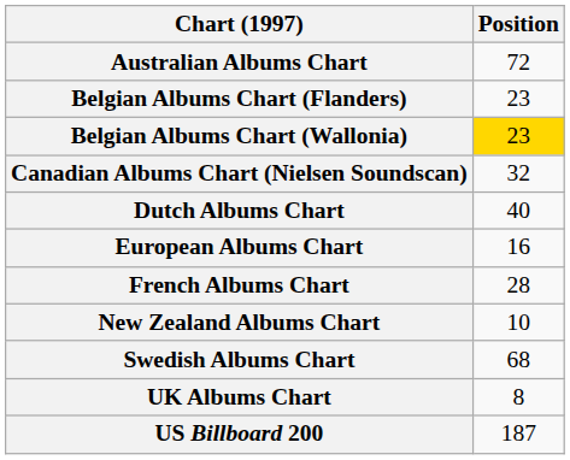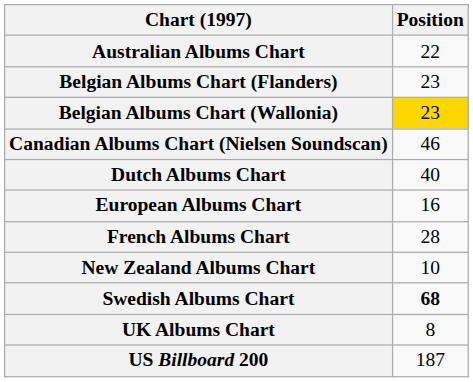Australian Albums Chart | Position: 72 -> 22
Canadian Albums Chart (Nielsen Soundscan) | Position: 32 -> 46
Swedish Albums Chart | Position: normal -> bold
